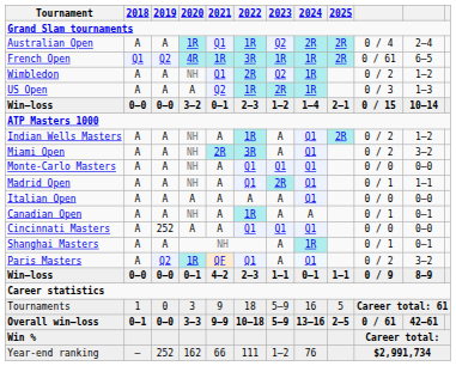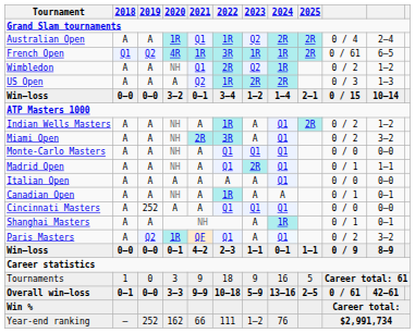US Open | 2024: 1R -> 2R
Win–loss / 3–2 | 2022: 2–3 -> 3–4
Tournaments | 2023: 5–9 -> 9
